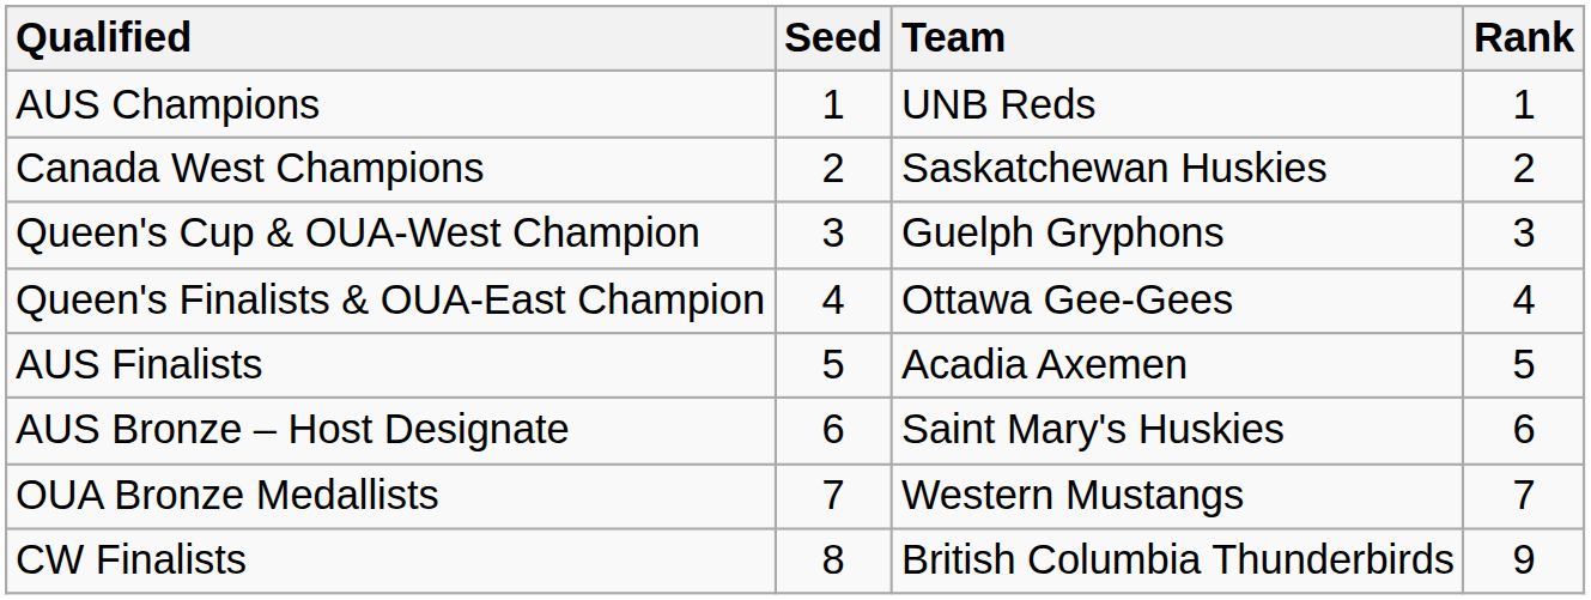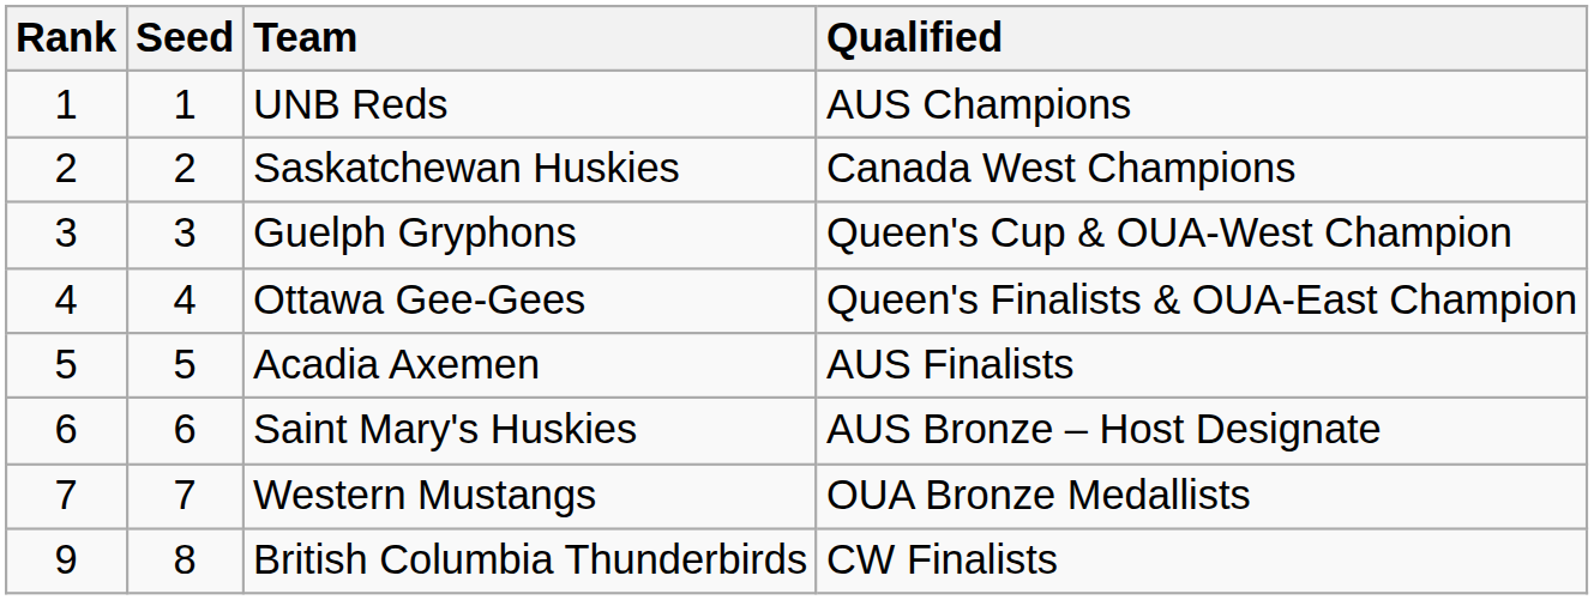columns swapped: Rank <-> Qualified
